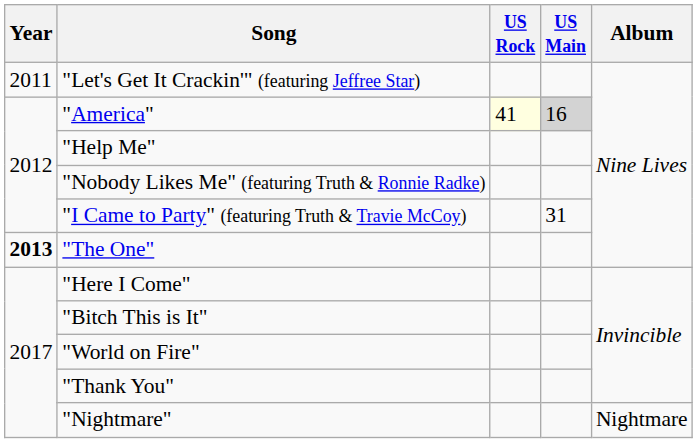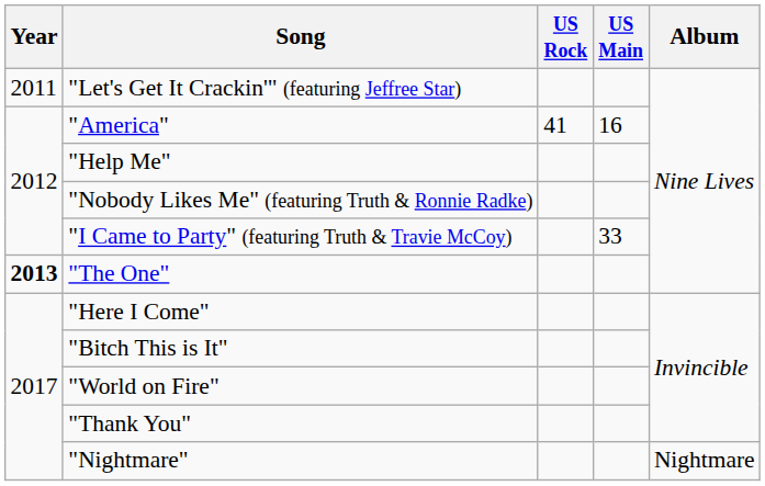"America" | US Rock: lightyellow background -> no background
"America" | US Main: lightgrey background -> no background
"I Came to Party" (featuring Truth & Travie McCoy) | US Main: 31 -> 33
